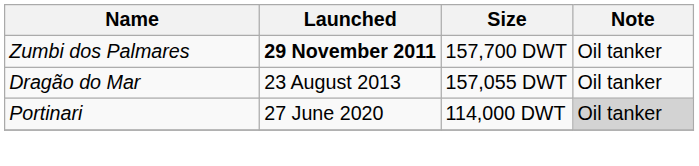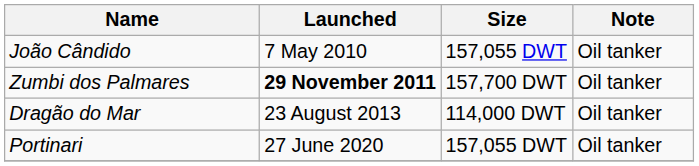+ row: João Cândido | 7 May 2010 | 157,055 DWT | Oil tanker
Dragão do Mar | Size: 157,055 DWT -> 114,000 DWT
Portinari | Size: 114,000 DWT -> 157,055 DWT
Portinari | Note: lightgrey background -> no background
